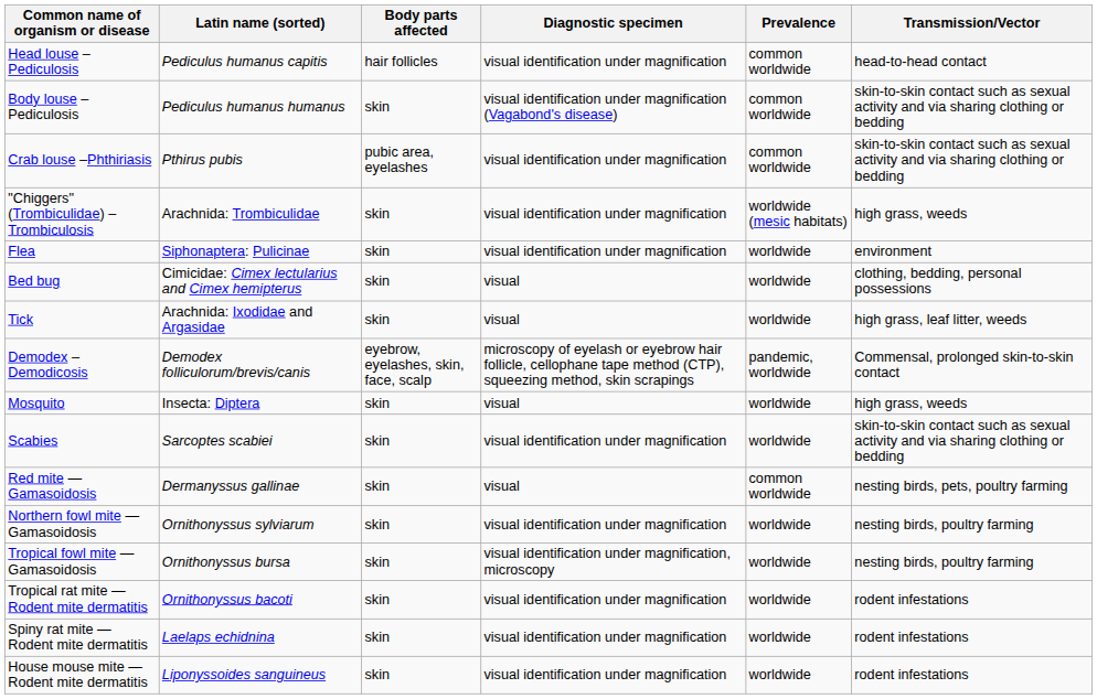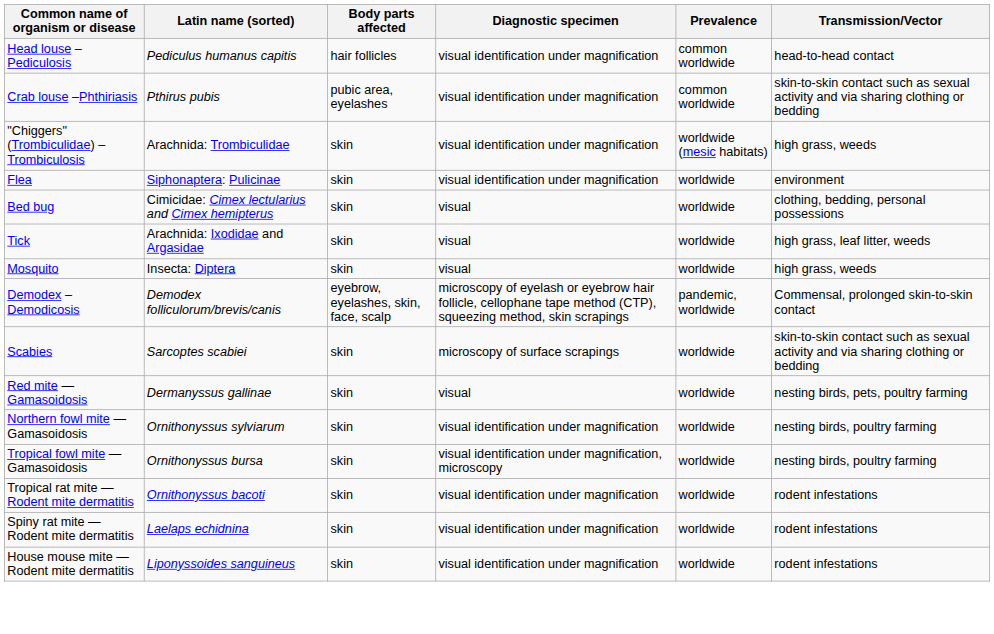- row: Body louse – Pediculosis | Pediculus humanus humanus | skin | visual identification under magnification (Vagabond's disease) | common worldwide | skin-to-skin contact such as sexual activity and via sharing clothing or bedding
rows swapped: Mosquito <-> Demodex – Demodicosis
Scabies | Diagnostic specimen: visual identification under magnification -> microscopy of surface scrapings
Red mite — Gamasoidosis | Prevalence: common worldwide -> worldwide
